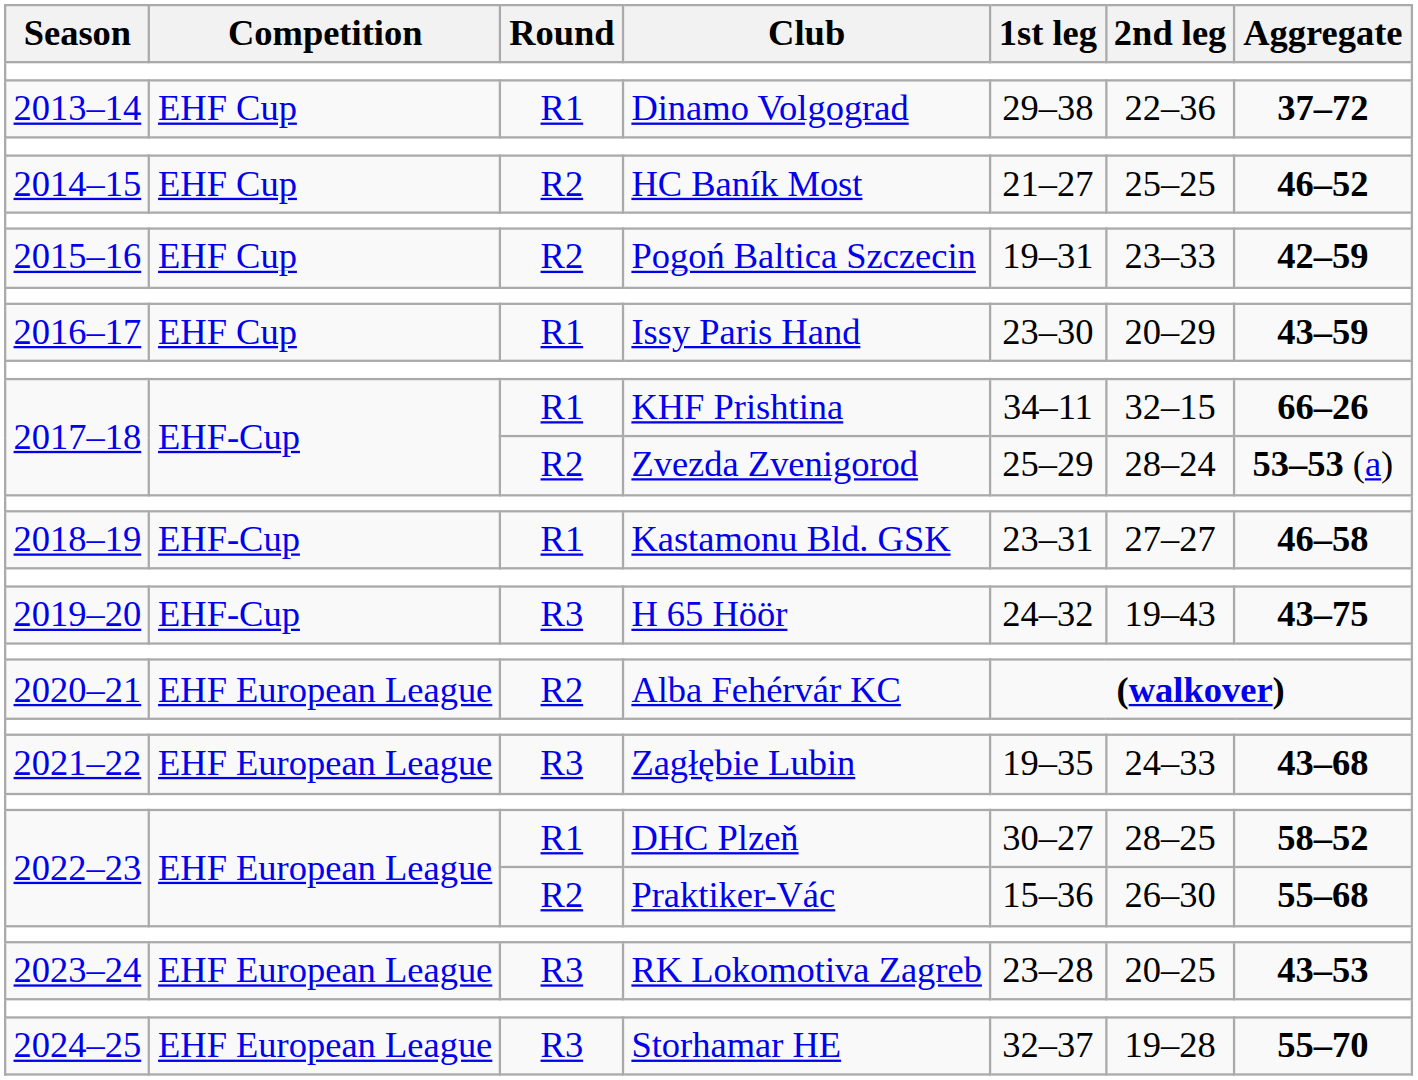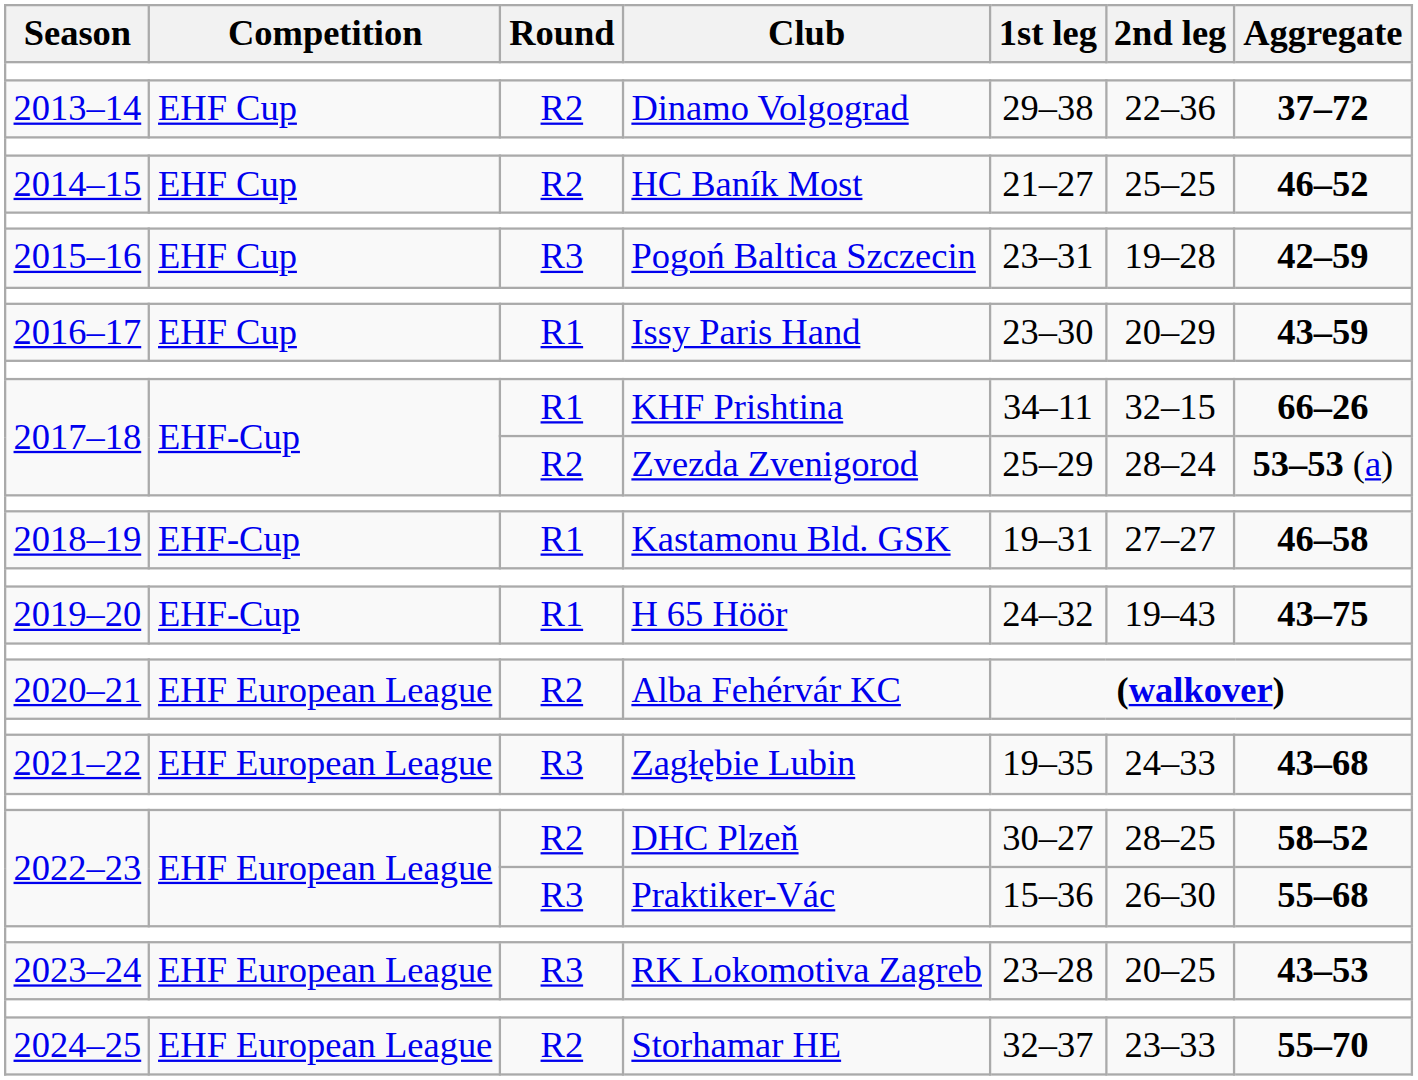Dinamo Volgograd | Round: R1 -> R2
Pogoń Baltica Szczecin | Round: R2 -> R3
Pogoń Baltica Szczecin | 1st leg: 19–31 -> 23–31
Pogoń Baltica Szczecin | 2nd leg: 23–33 -> 19–28
Kastamonu Bld. GSK | 1st leg: 23–31 -> 19–31
H 65 Höör | Round: R3 -> R1
DHC Plzeň | Round: R1 -> R2
Praktiker-Vác | Round: R2 -> R3
Storhamar HE | Round: R3 -> R2
Storhamar HE | 2nd leg: 19–28 -> 23–33
